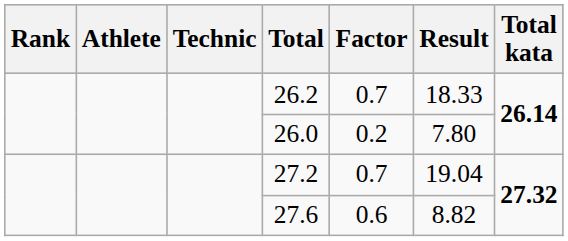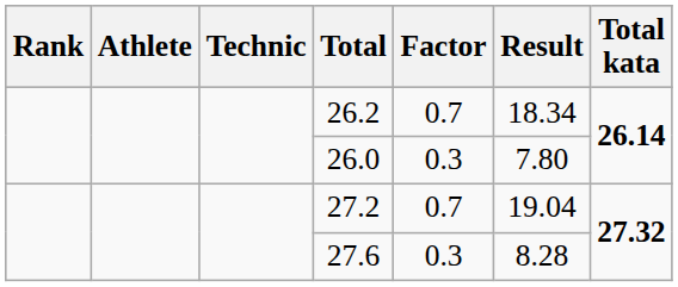26.2 | Result: 18.33 -> 18.34
26.0 | Factor: 0.2 -> 0.3
27.6 | Factor: 0.6 -> 0.3
27.6 | Result: 8.82 -> 8.28
